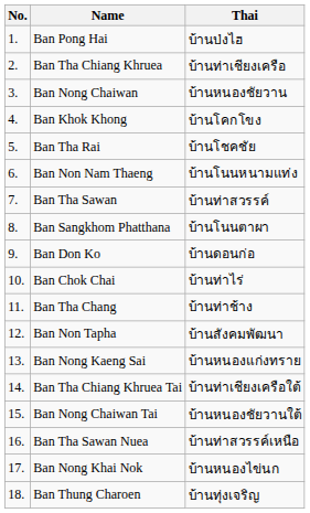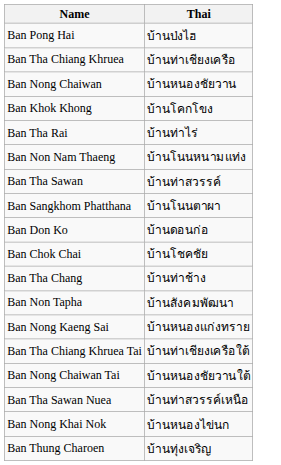- column: No. | 1. | 2. | 3. | 4. | 5. | 6. | 7. | 8. | 9. | 10. | 11. | 12. | 13. | 14. | 15. | 16. | 17. | 18.
Ban Tha Rai | Thai: บ้านโชคชัย -> บ้านท่าไร่
Ban Chok Chai | Thai: บ้านท่าไร่ -> บ้านโชคชัย
